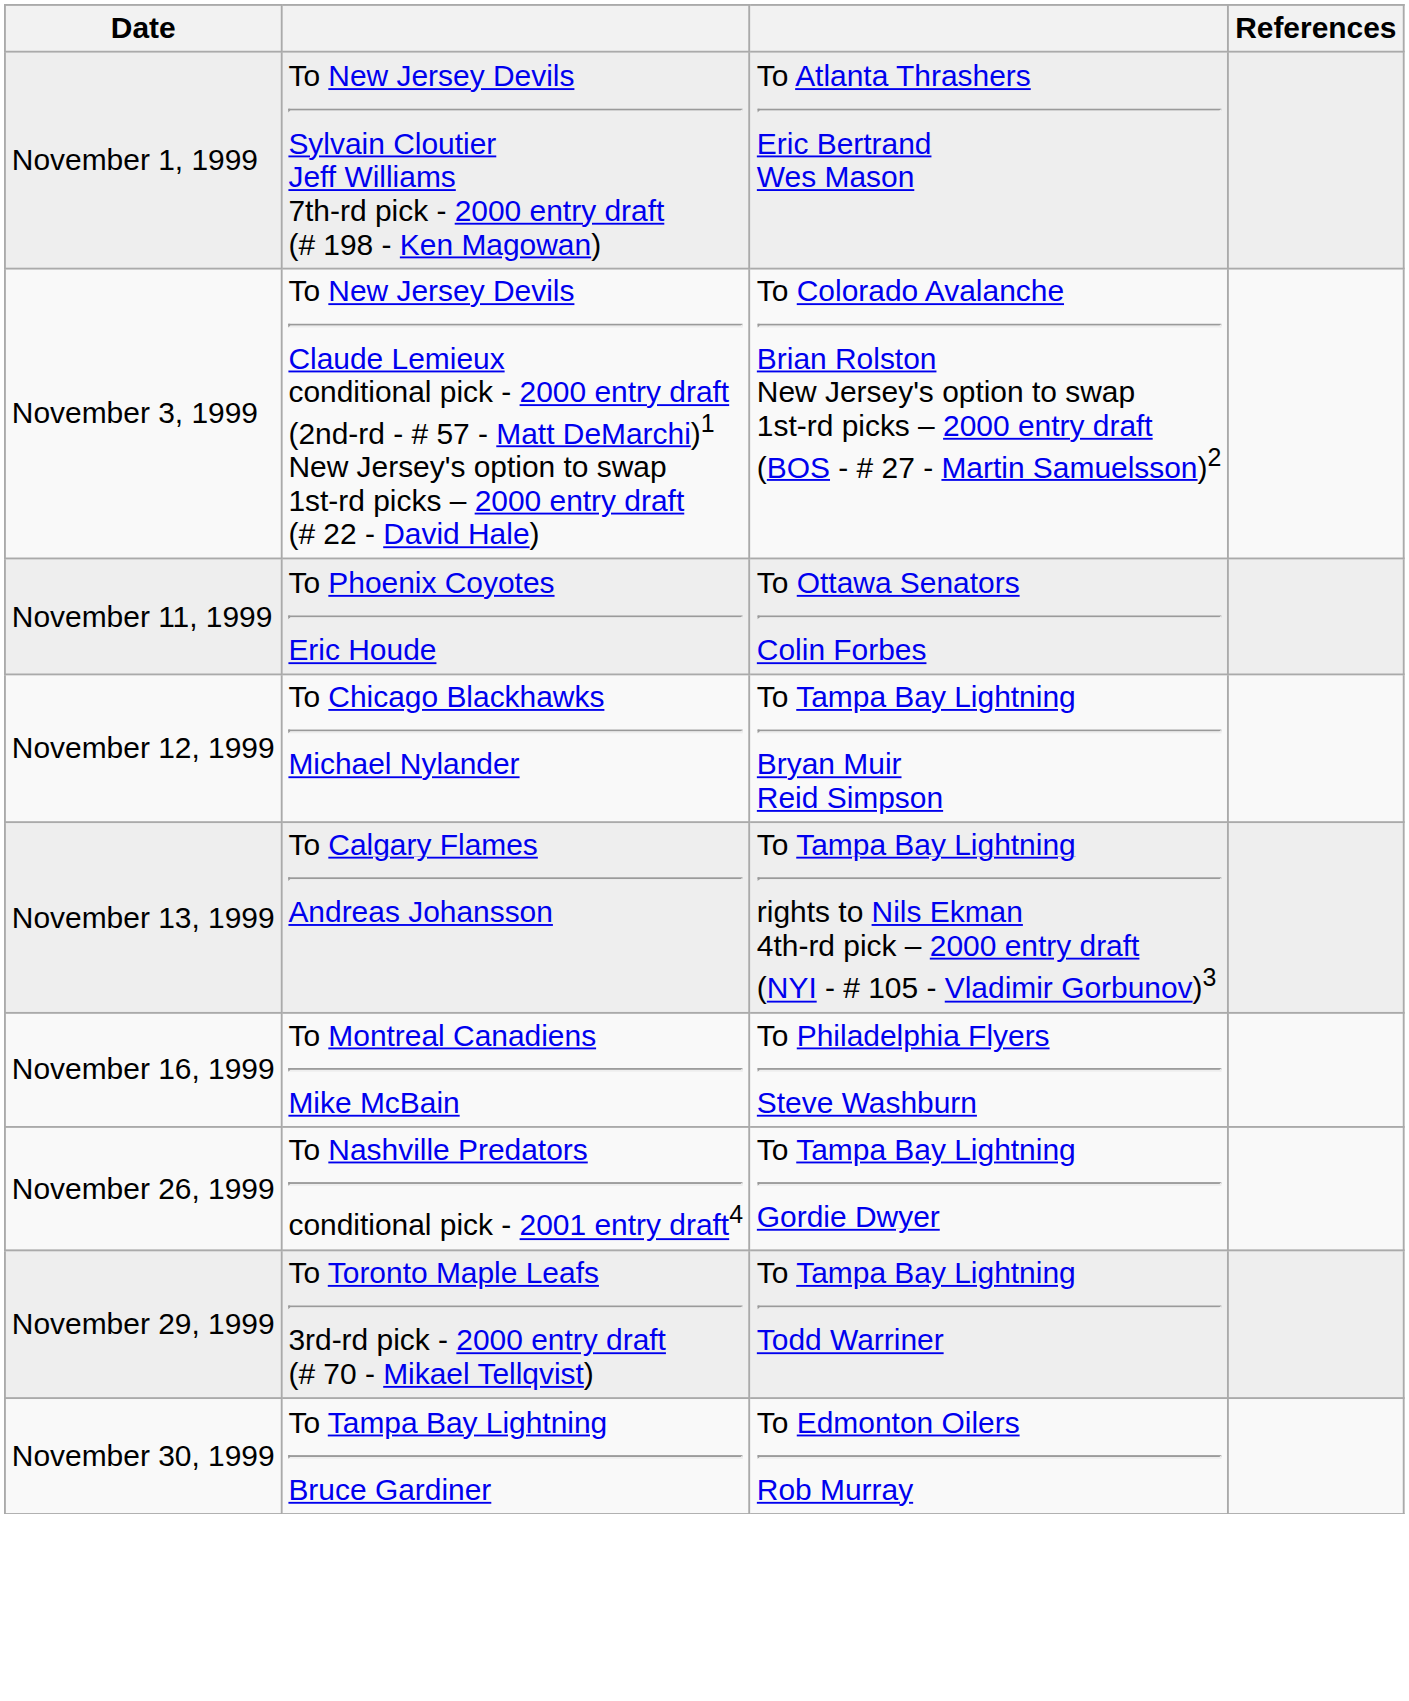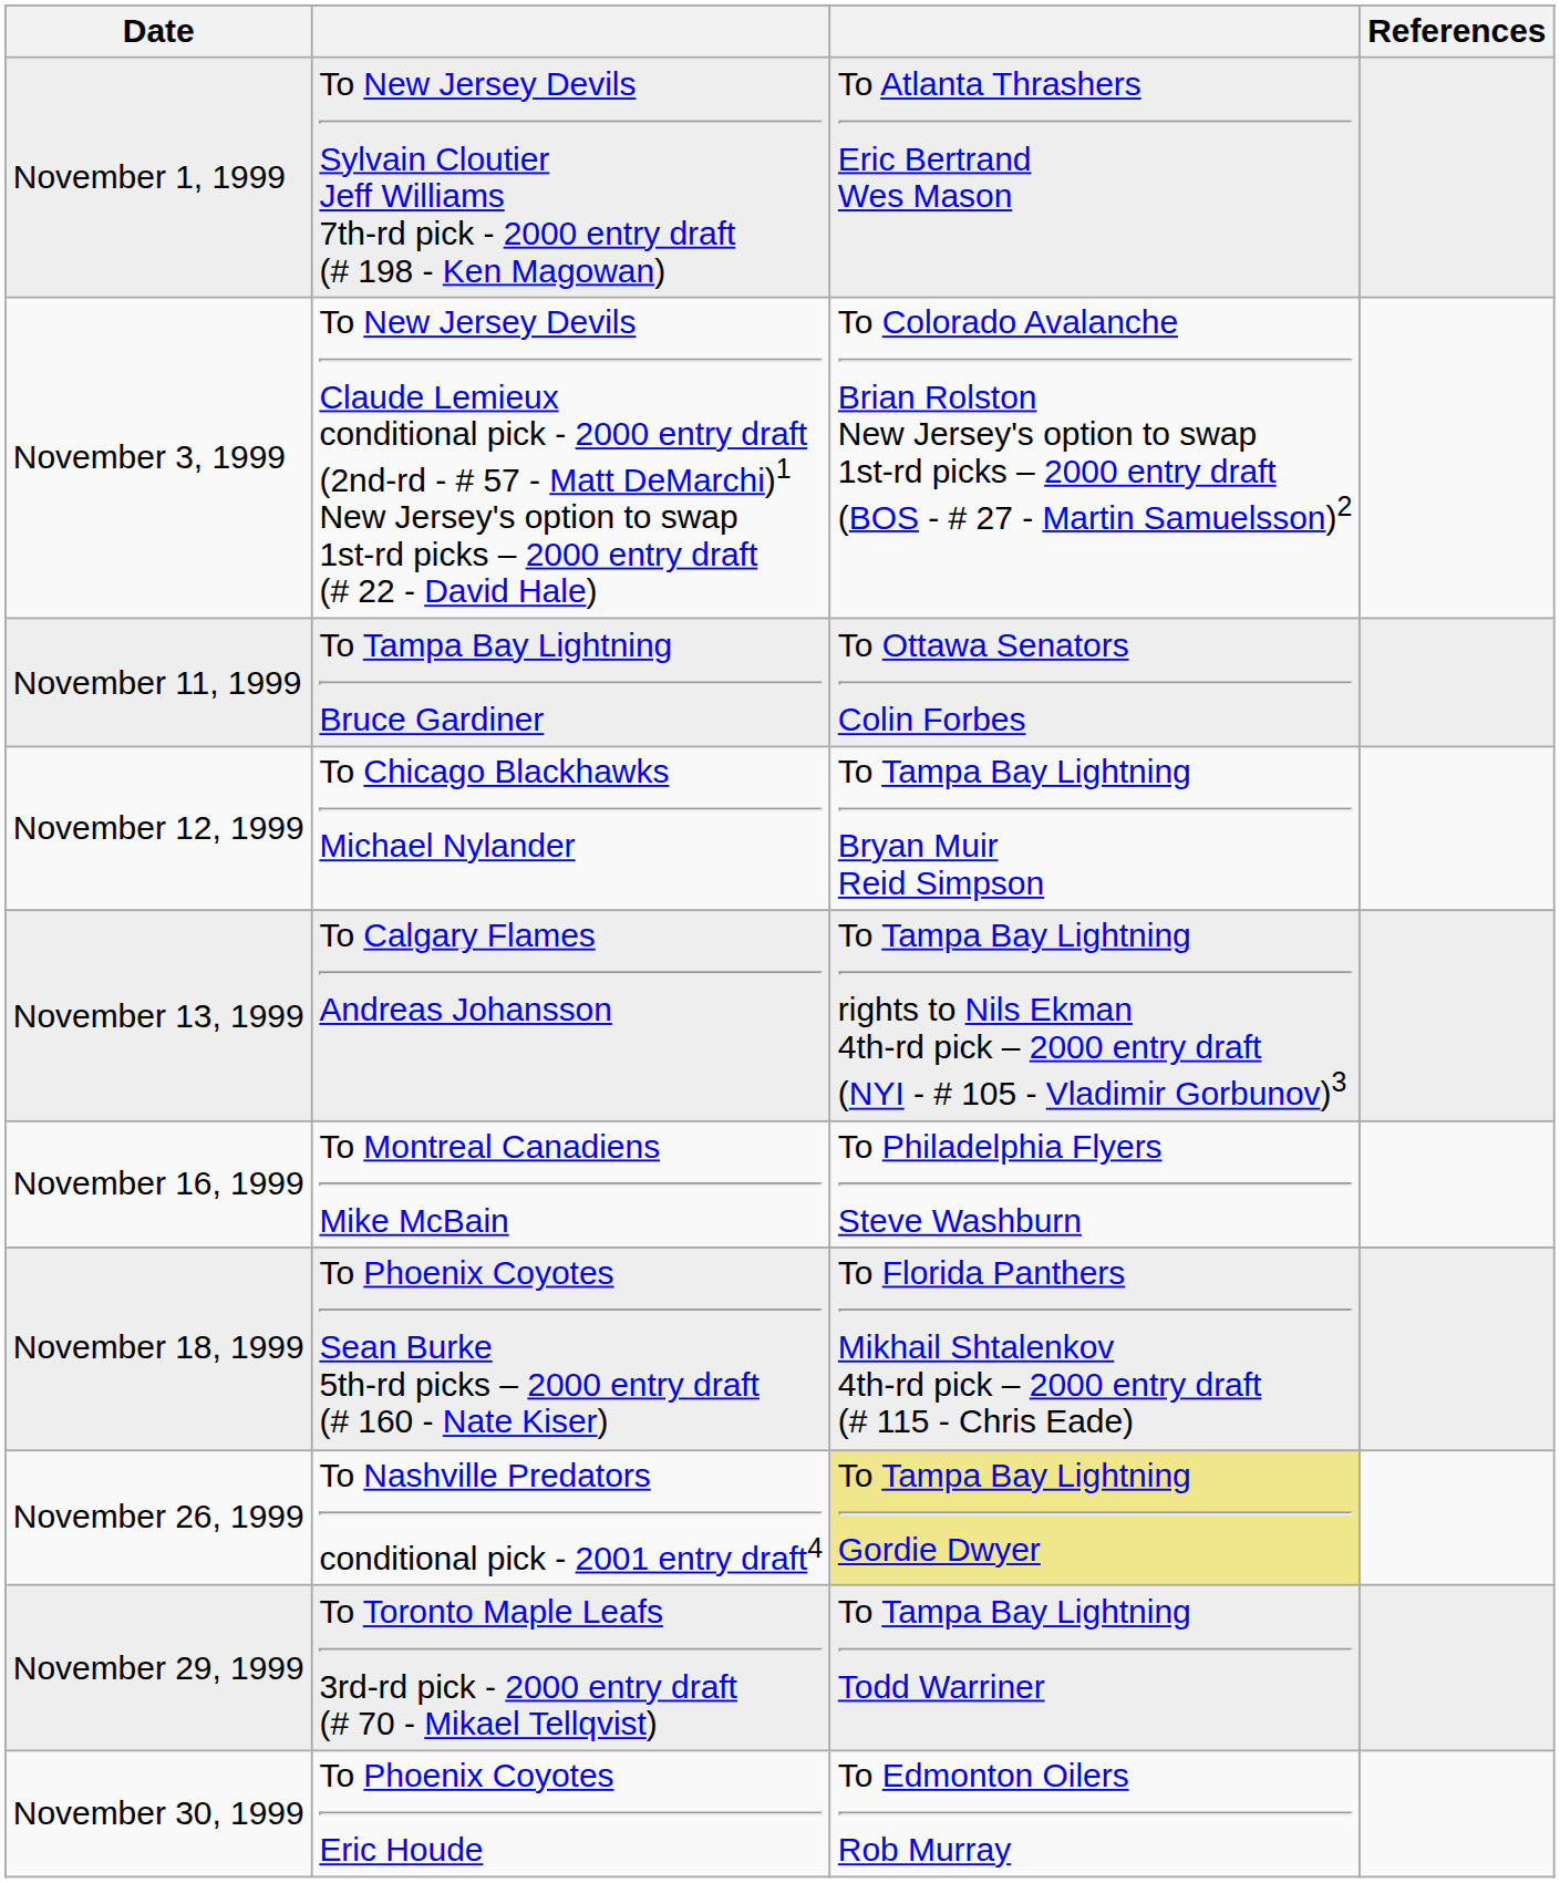November 11, 1999 | column 2: To Phoenix Coyotes Eric Houde -> To Tampa Bay Lightning Bruce Gardiner
+ row: November 18, 1999 | To Phoenix Coyotes Sean Burke 5th-rd picks – 2000 entry draft (# 160 - Nate Kiser) | To Florida Panthers Mikhail Shtalenkov 4th-rd pick – 2000 entry draft (# 115 - Chris Eade)
November 26, 1999 | column 3: no background -> khaki background
November 30, 1999 | column 2: To Tampa Bay Lightning Bruce Gardiner -> To Phoenix Coyotes Eric Houde
